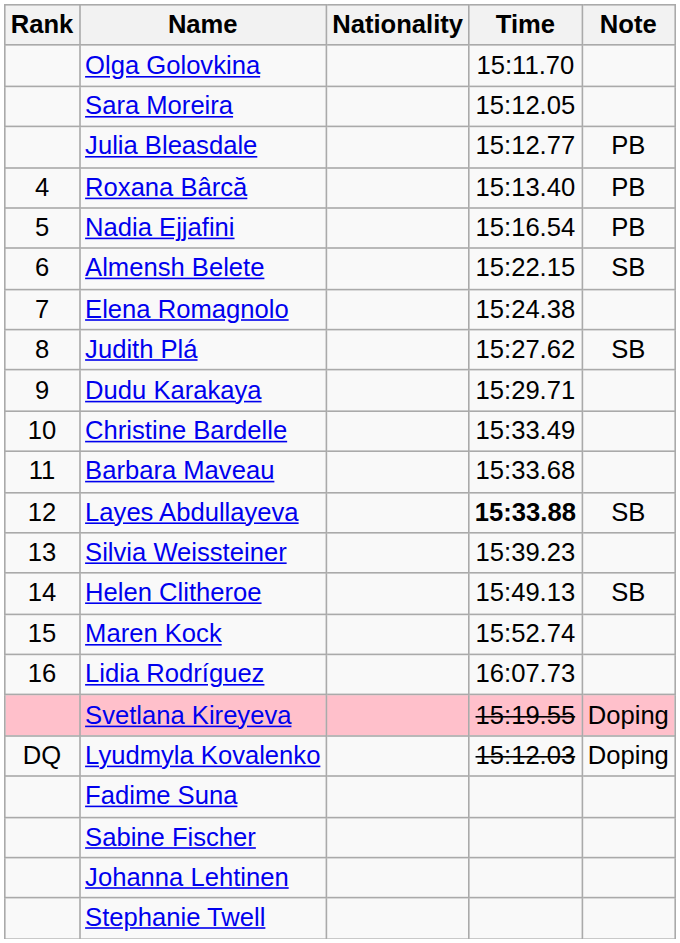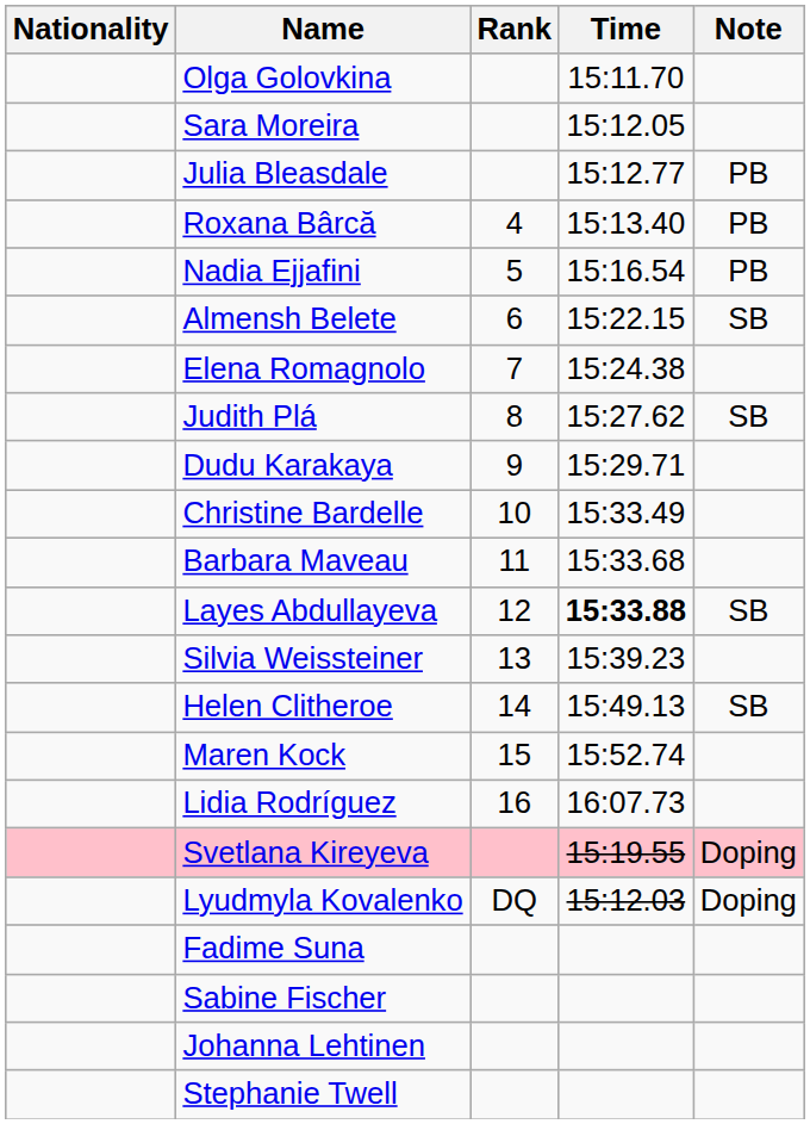columns swapped: Rank <-> Nationality
